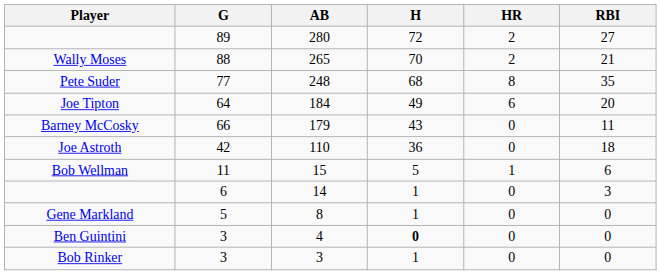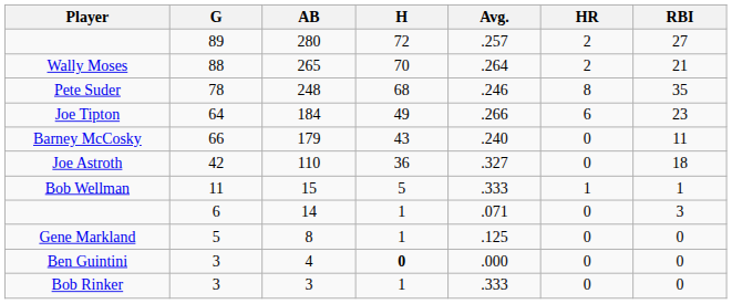+ column: Avg. | .257 | .264 | .246 | .266 | .240 | .327 | .333 | .071 | .125 | .000 | .333
Pete Suder | G: 77 -> 78
Joe Tipton | RBI: 20 -> 23
Bob Wellman | RBI: 6 -> 1
